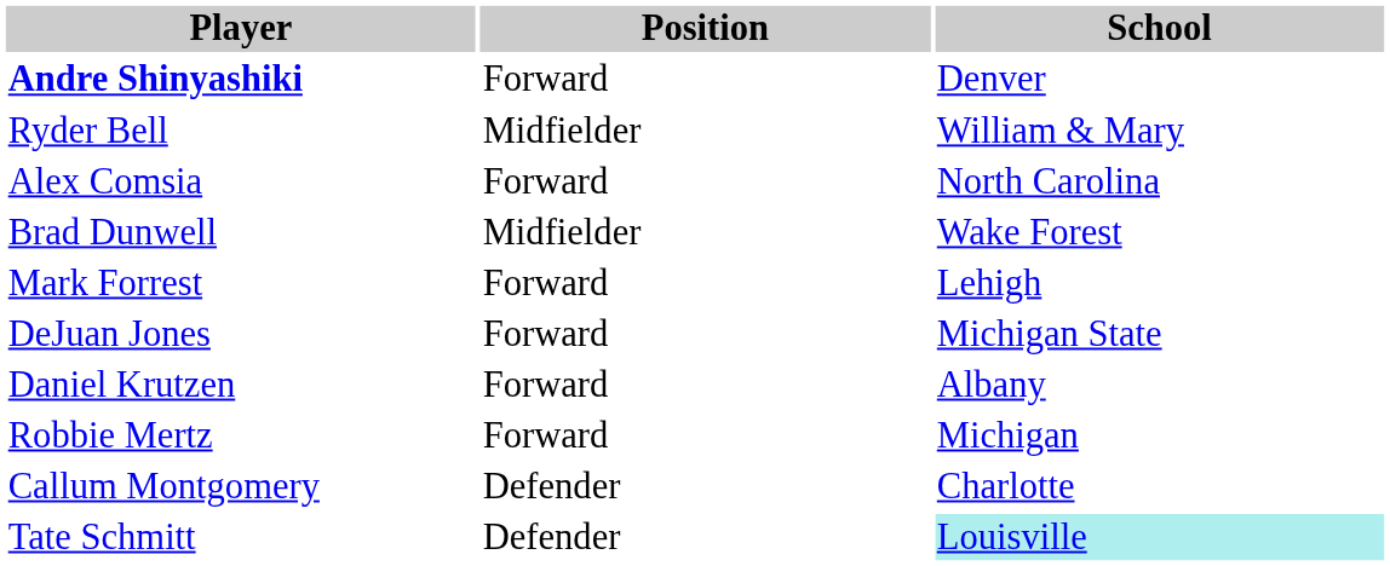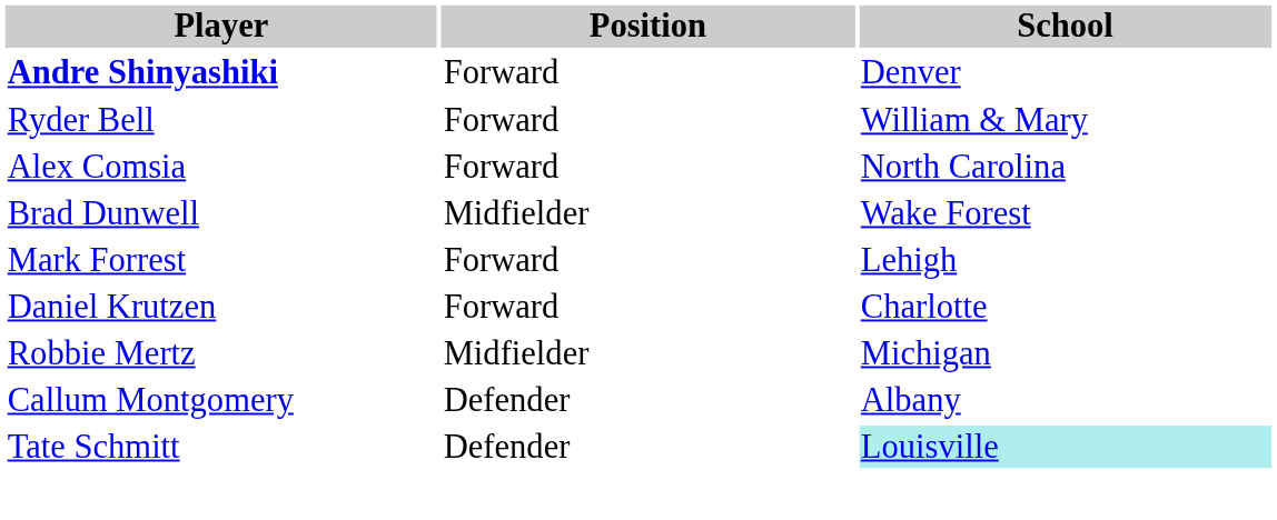Ryder Bell | Position: Midfielder -> Forward
- row: DeJuan Jones | Forward | Michigan State
Daniel Krutzen | School: Albany -> Charlotte
Robbie Mertz | Position: Forward -> Midfielder
Callum Montgomery | School: Charlotte -> Albany
